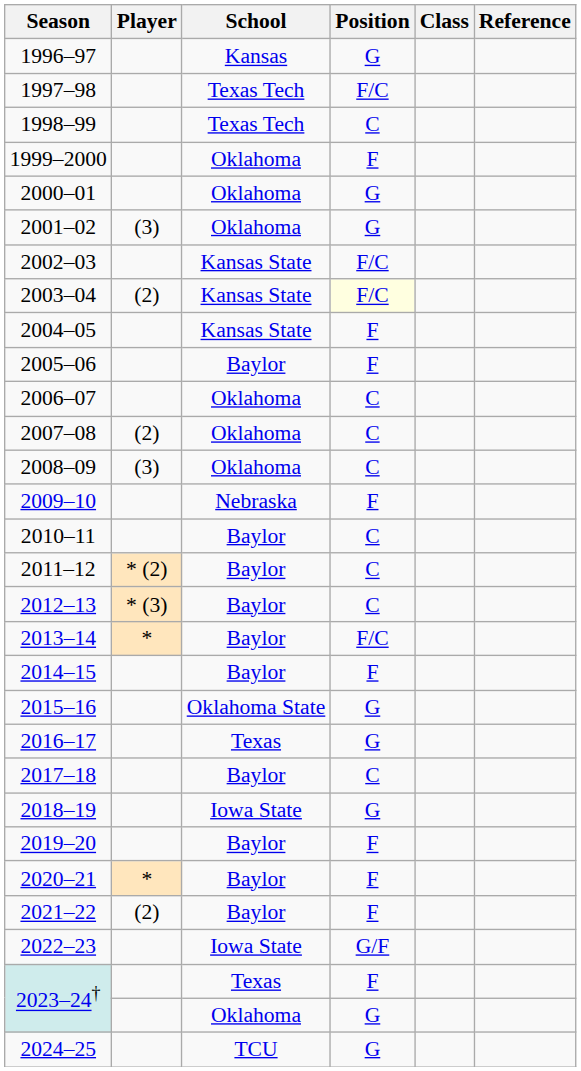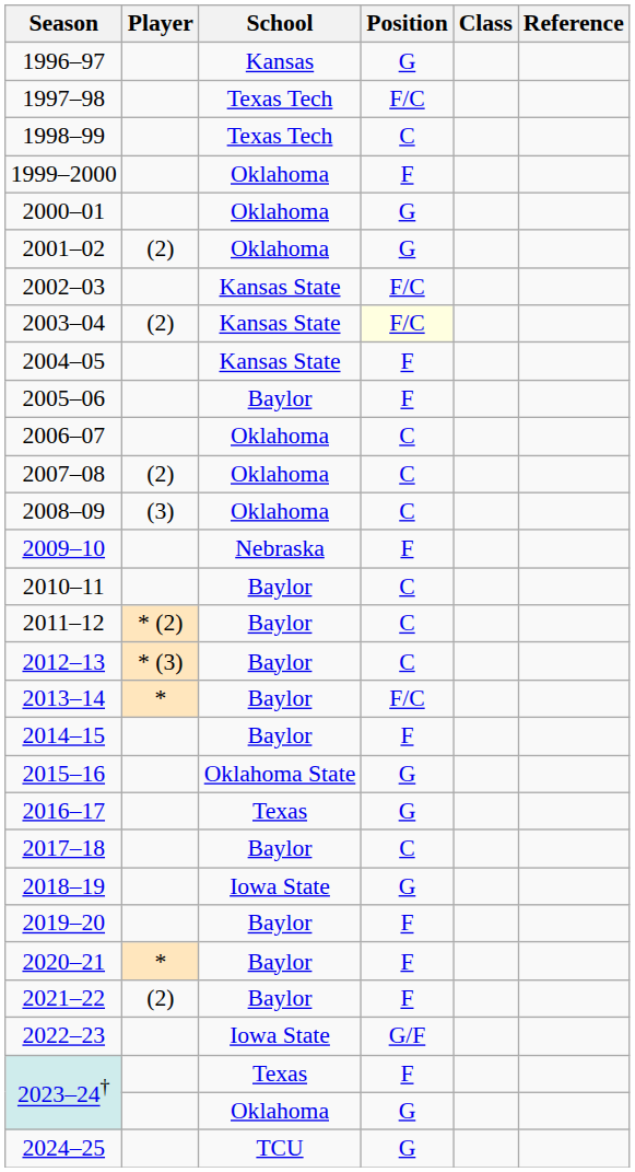2001–02 | Player: (3) -> (2)
